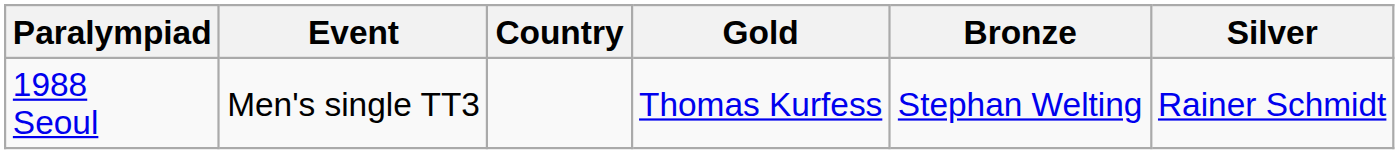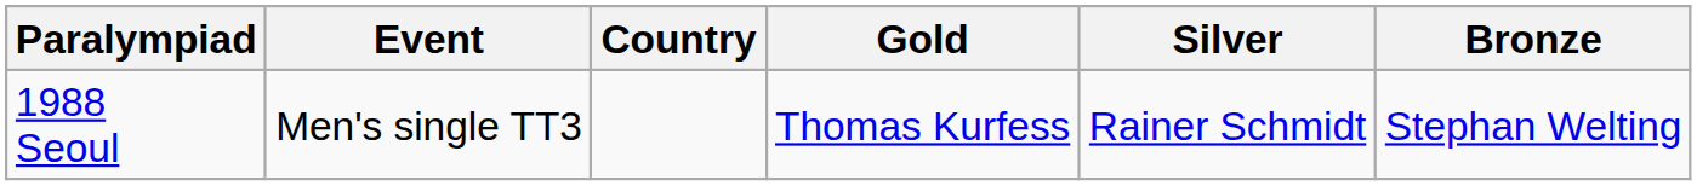columns swapped: Silver <-> Bronze
